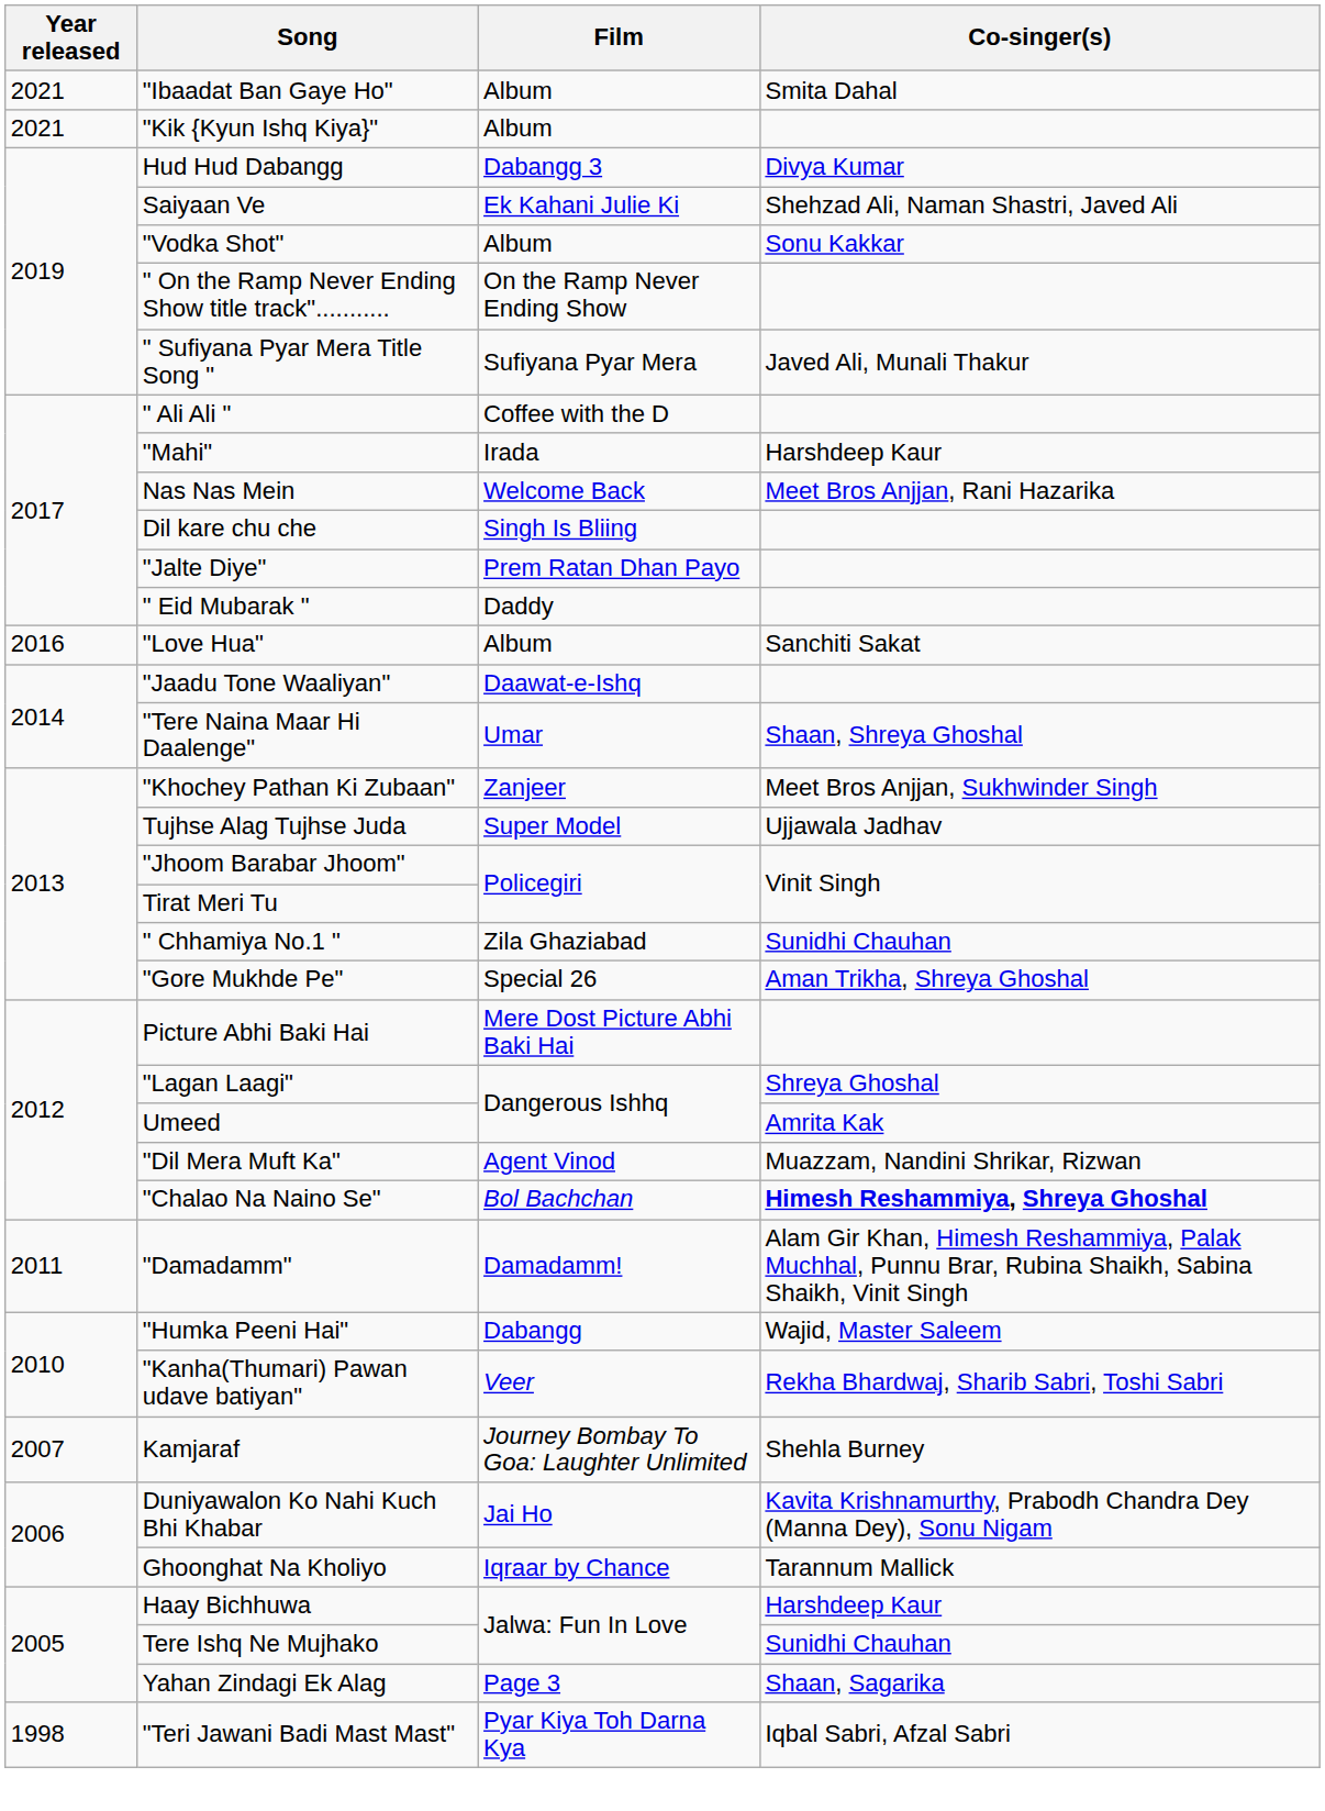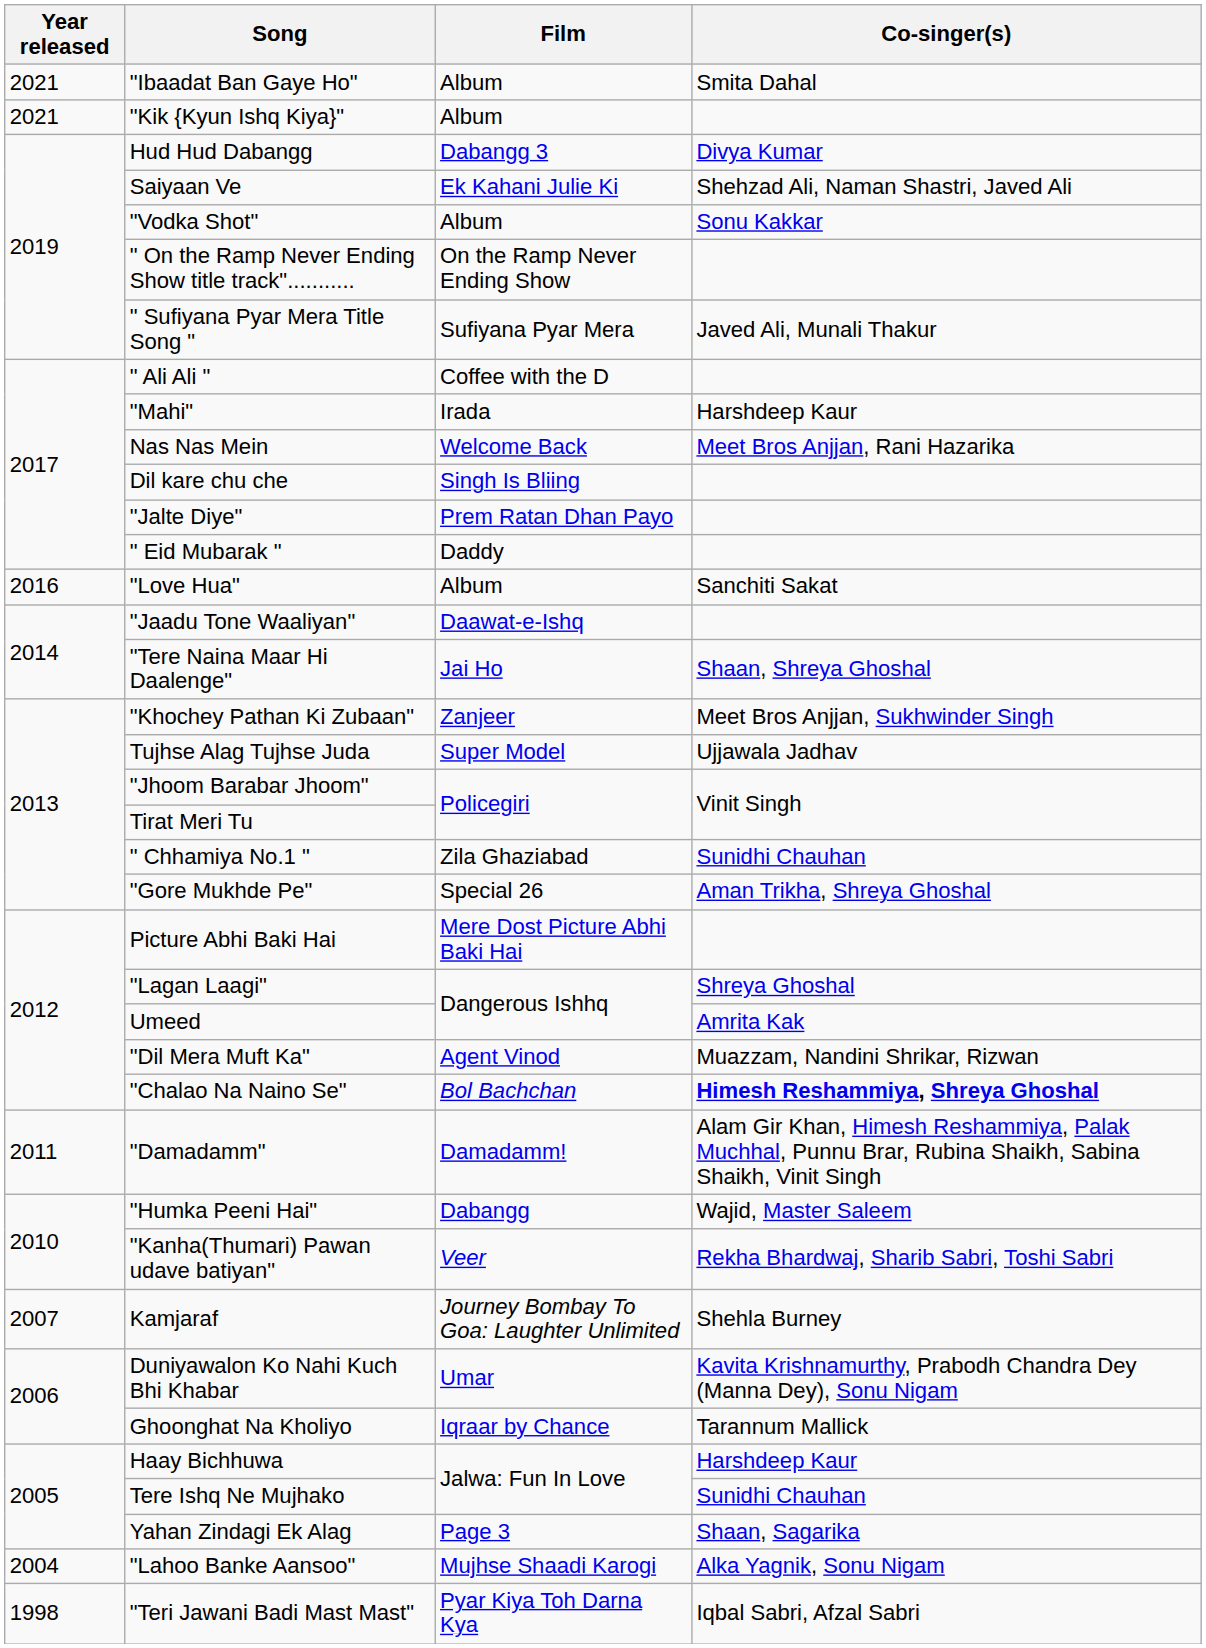"Tere Naina Maar Hi Daalenge" | Film: Umar -> Jai Ho
Duniyawalon Ko Nahi Kuch Bhi Khabar | Film: Jai Ho -> Umar
+ row: 2004 | "Lahoo Banke Aansoo" | Mujhse Shaadi Karogi | Alka Yagnik, Sonu Nigam
